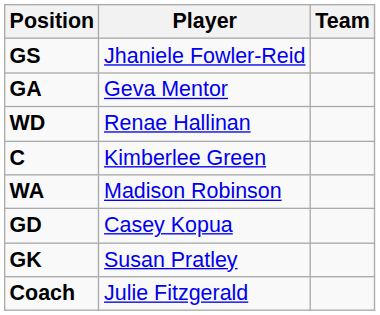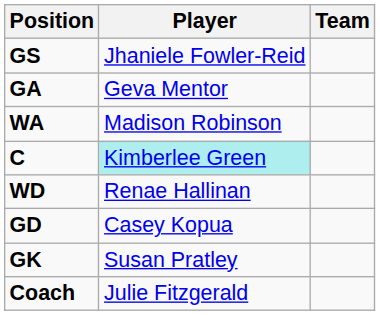rows swapped: WA <-> WD
C | Player: no background -> paleturquoise background
